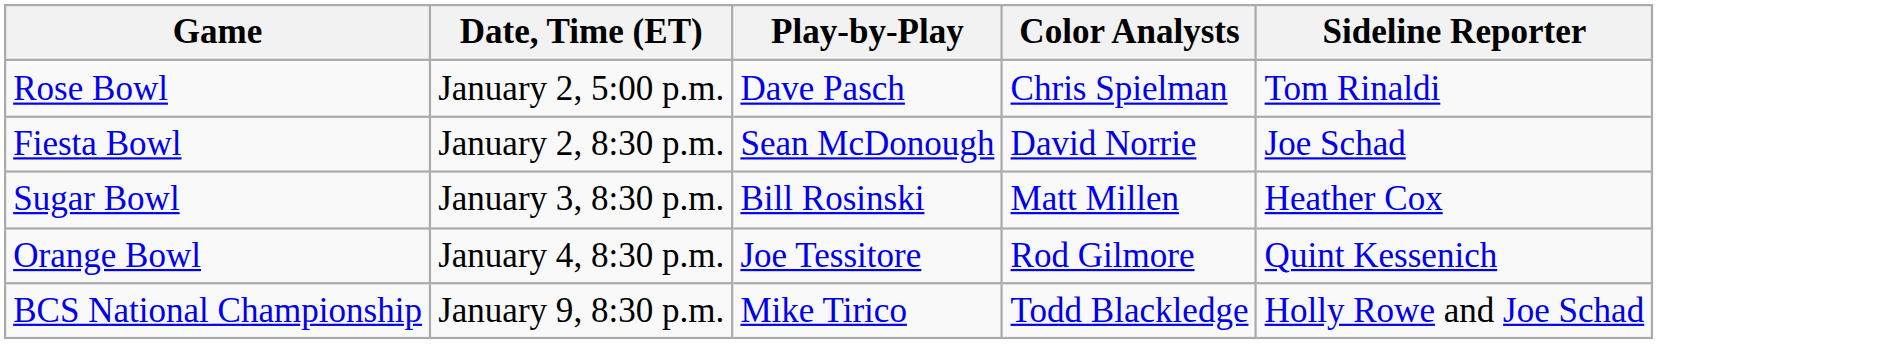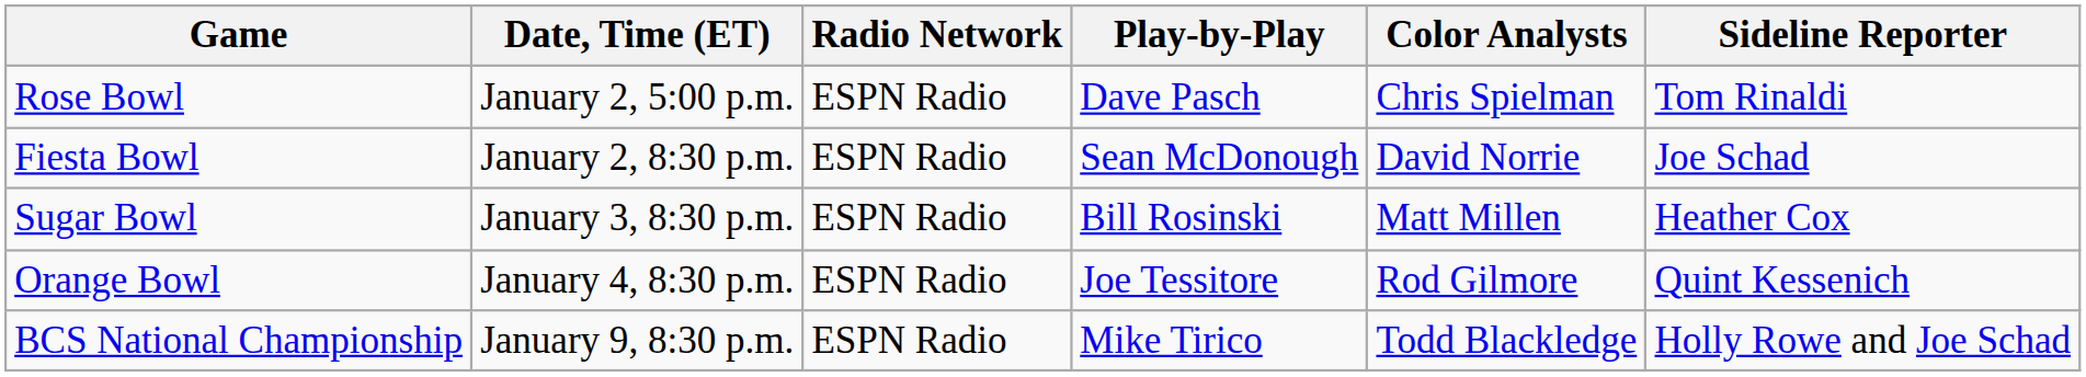+ column: Radio Network | ESPN Radio | ESPN Radio | ESPN Radio | ESPN Radio | ESPN Radio
